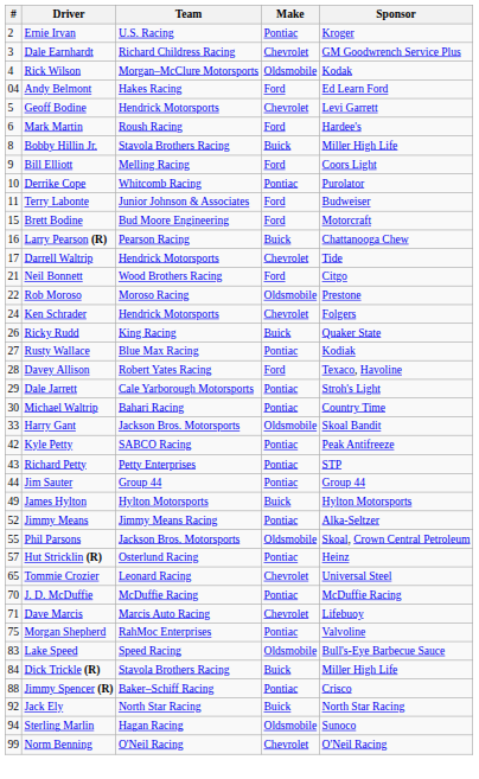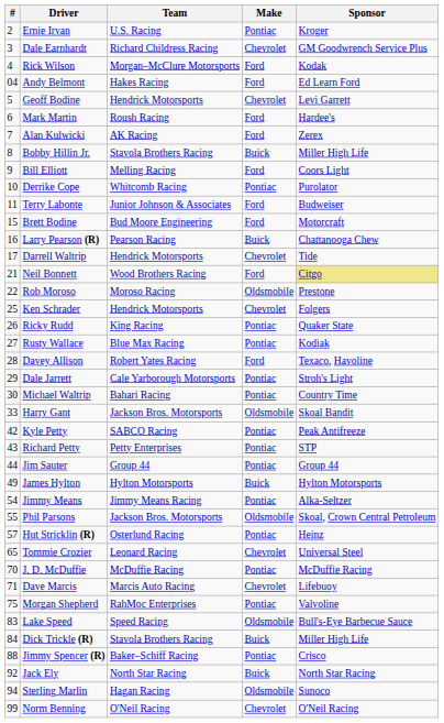Rick Wilson | Make: Oldsmobile -> Ford
+ row: 7 | Alan Kulwicki | AK Racing | Ford | Zerex
Neil Bonnett | Sponsor: no background -> khaki background
Ken Schrader | #: 24 -> 25
Ricky Rudd | Make: Buick -> Pontiac
Jimmy Means | #: 52 -> 54
